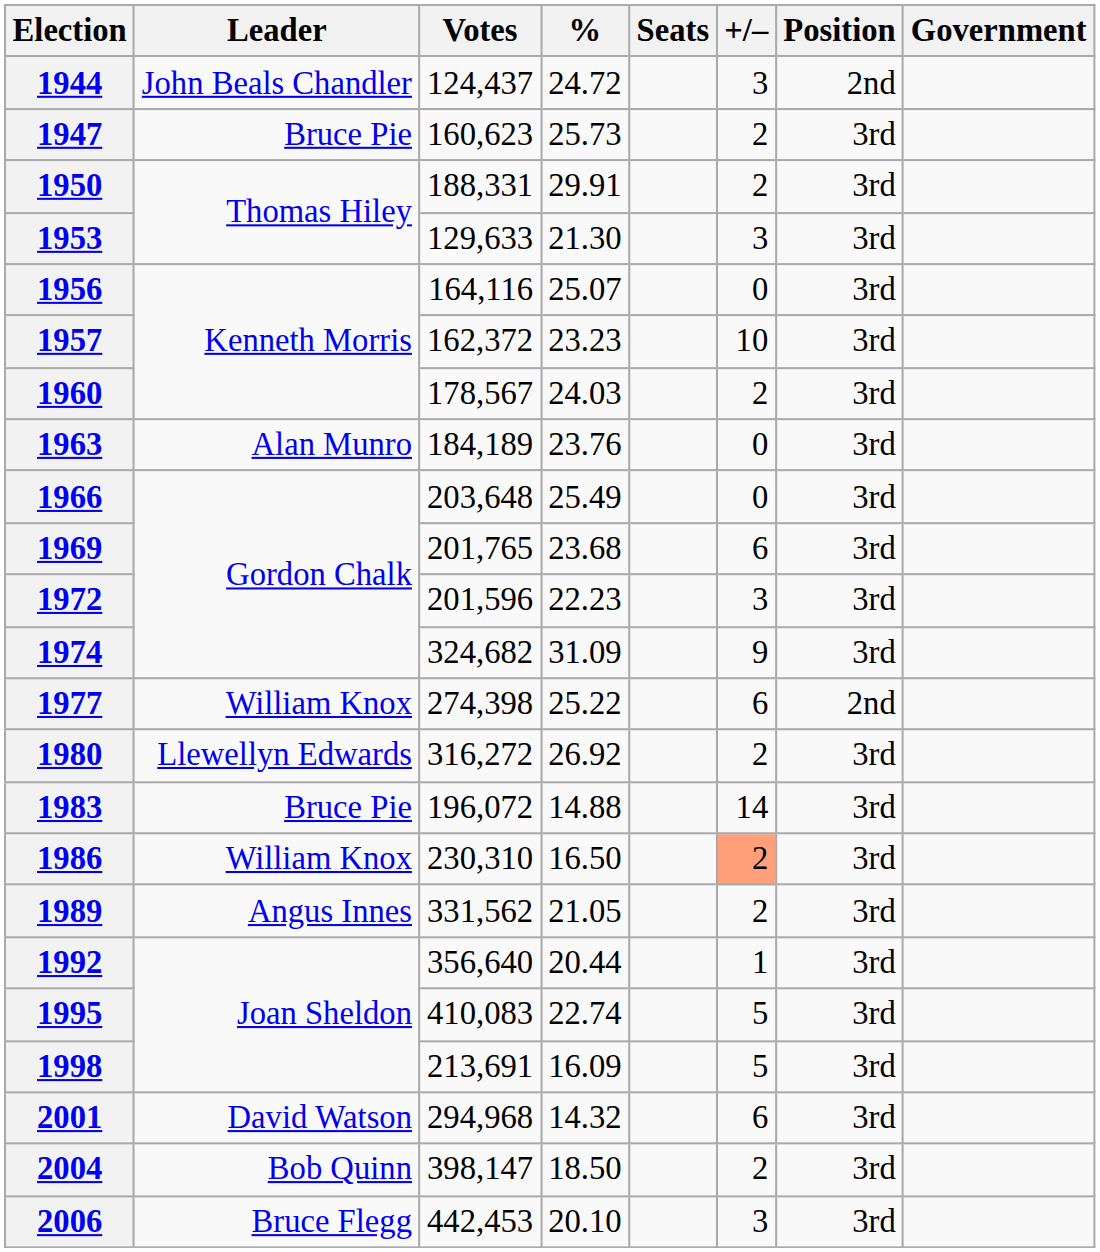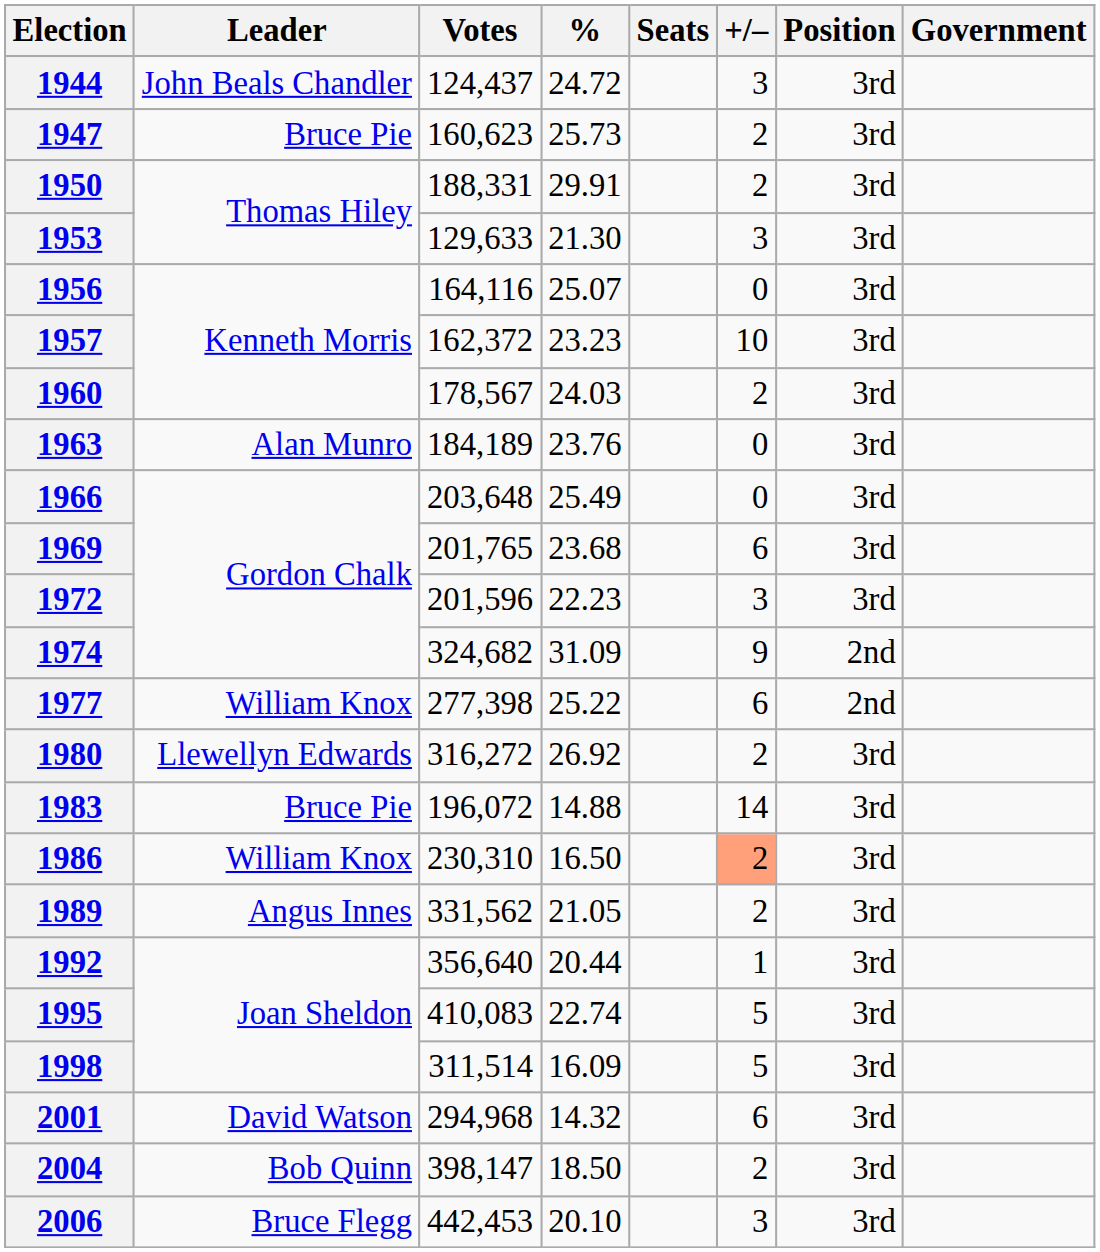1944 | Position: 2nd -> 3rd
1974 | Position: 3rd -> 2nd
1977 | Votes: 274,398 -> 277,398
1998 | Votes: 213,691 -> 311,514
